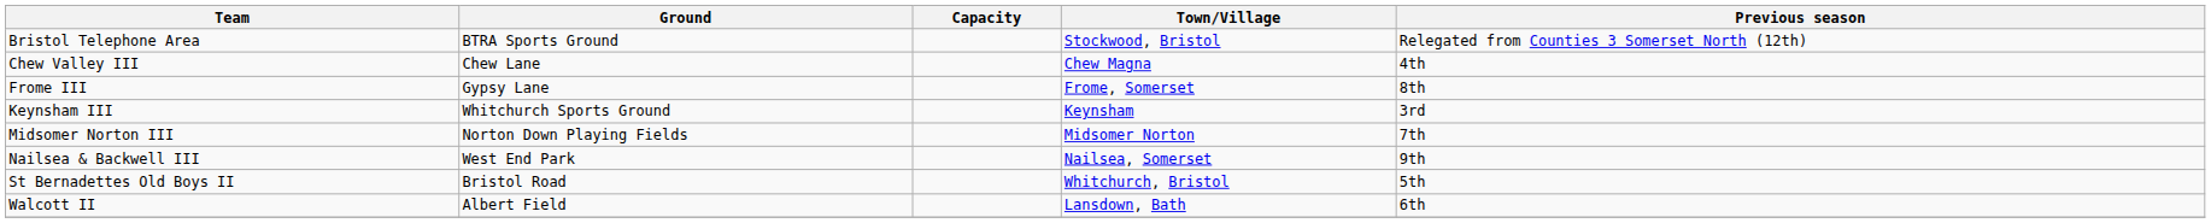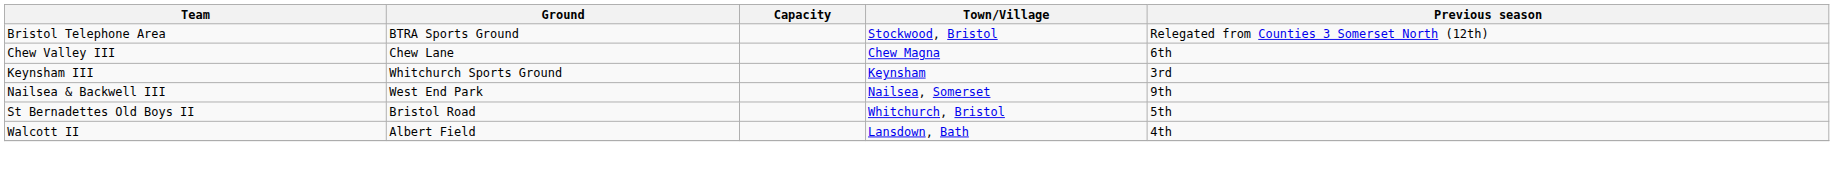Chew Valley III | Previous season: 4th -> 6th
- row: Frome III | Gypsy Lane | Frome, Somerset | 8th
- row: Midsomer Norton III | Norton Down Playing Fields | Midsomer Norton | 7th
Walcott II | Previous season: 6th -> 4th
